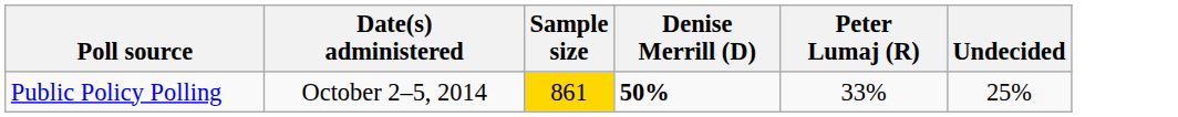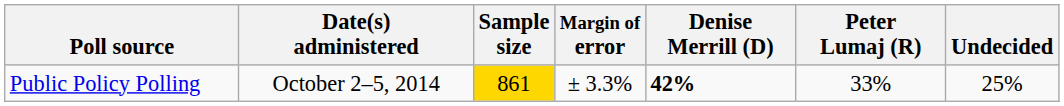+ column: Margin of error | ± 3.3%
Public Policy Polling | Denise Merrill (D): 50% -> 42%
